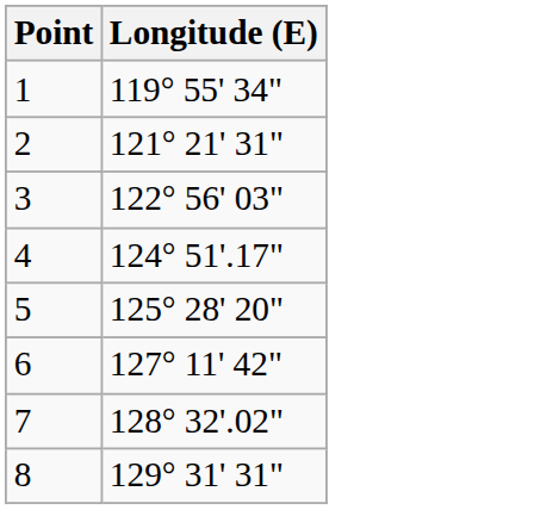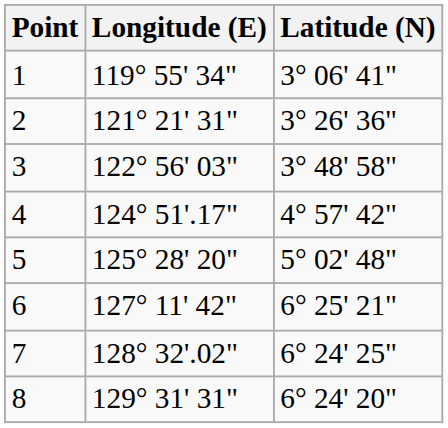+ column: Latitude (N) | 3° 06' 41" | 3° 26' 36" | 3° 48' 58" | 4° 57' 42" | 5° 02' 48" | 6° 25' 21" | 6° 24' 25" | 6° 24' 20"
